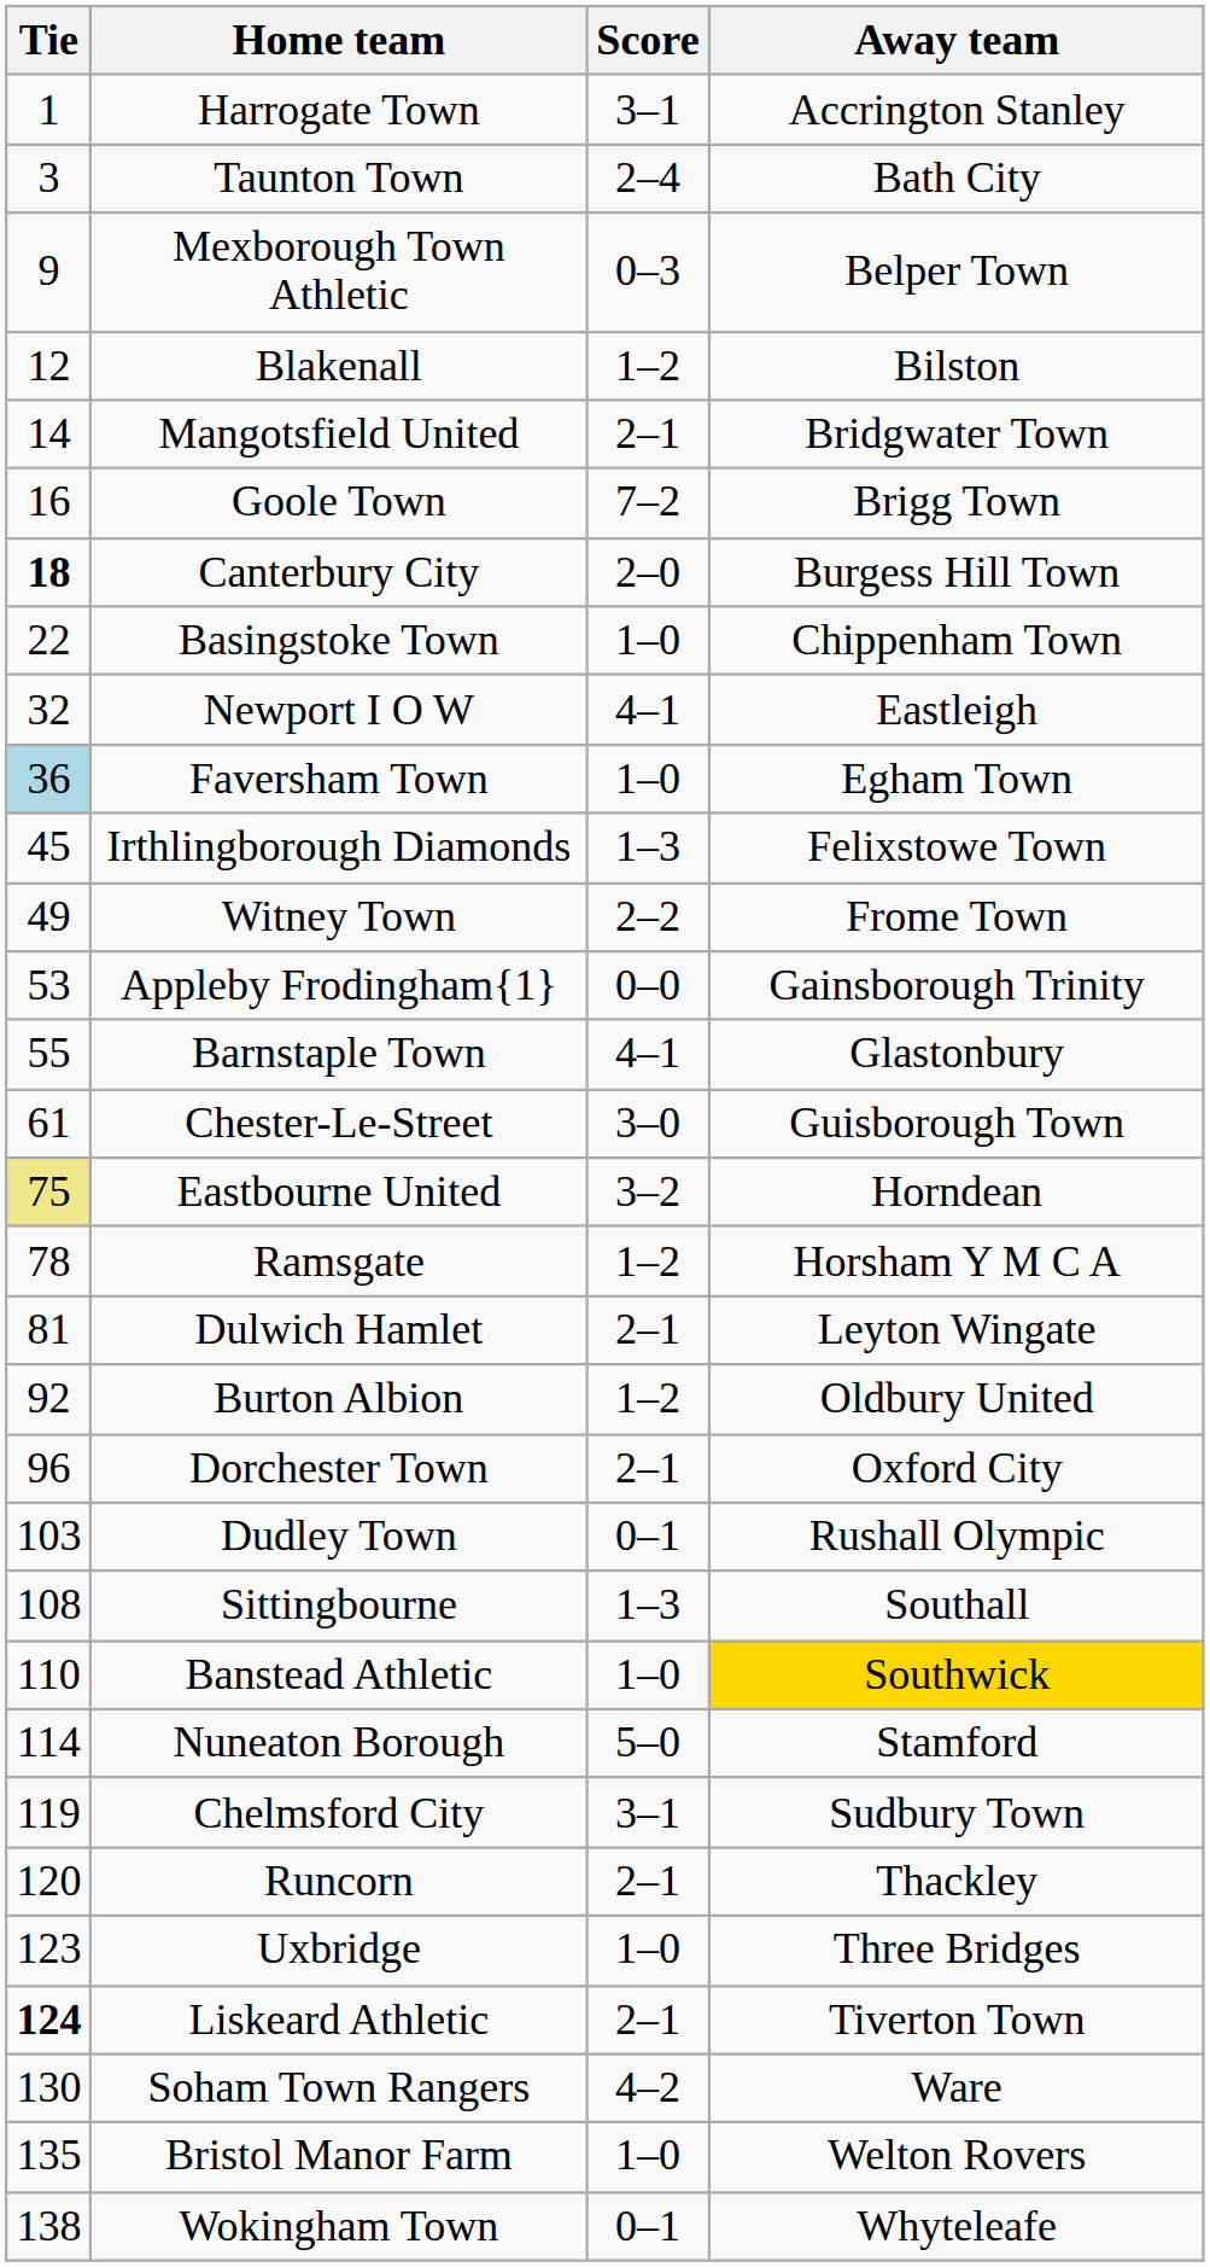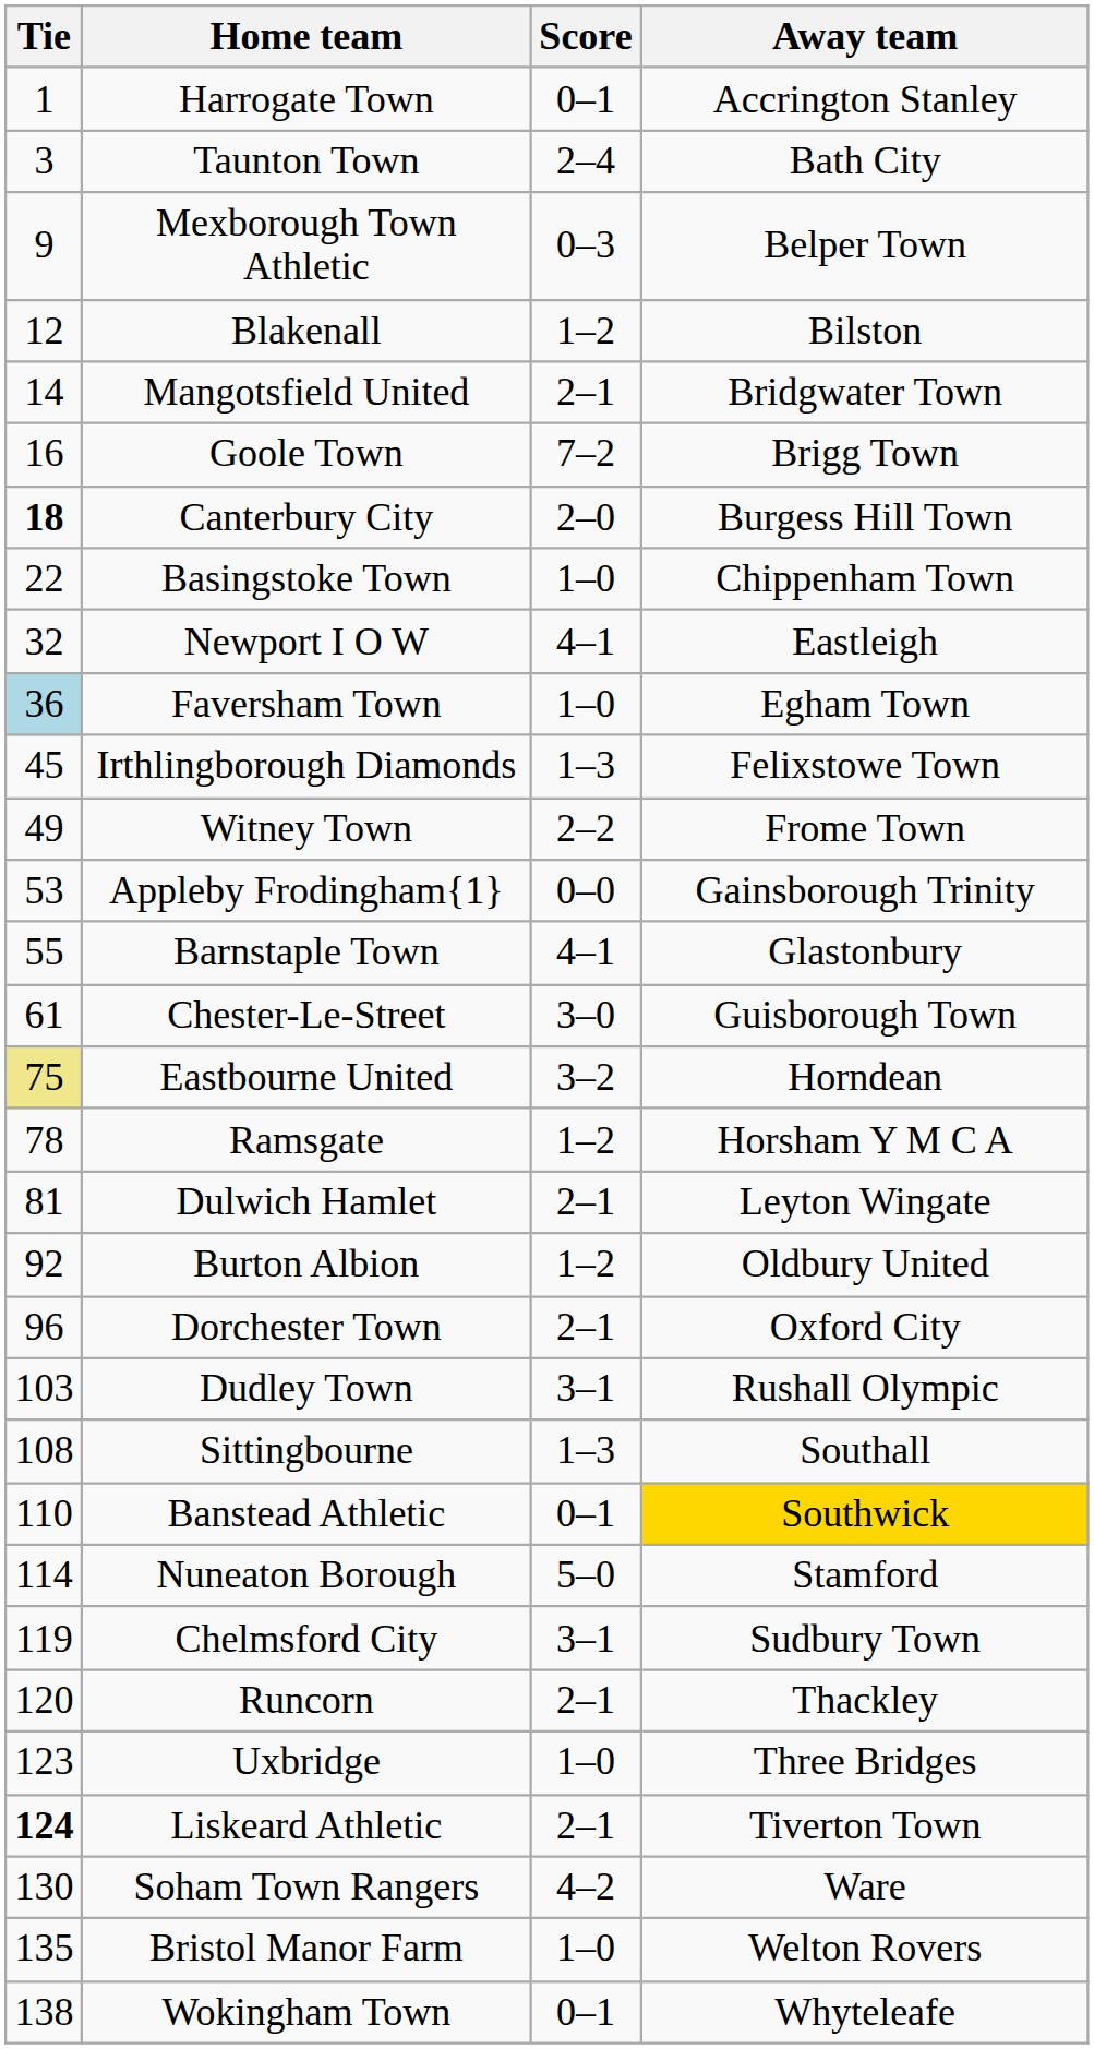Harrogate Town | Score: 3–1 -> 0–1
Dudley Town | Score: 0–1 -> 3–1
Banstead Athletic | Score: 1–0 -> 0–1
